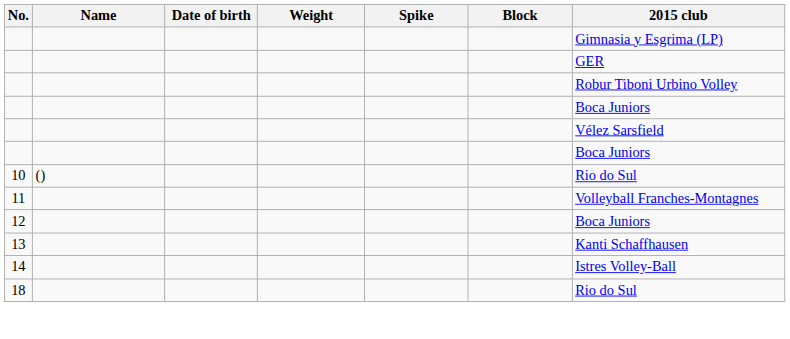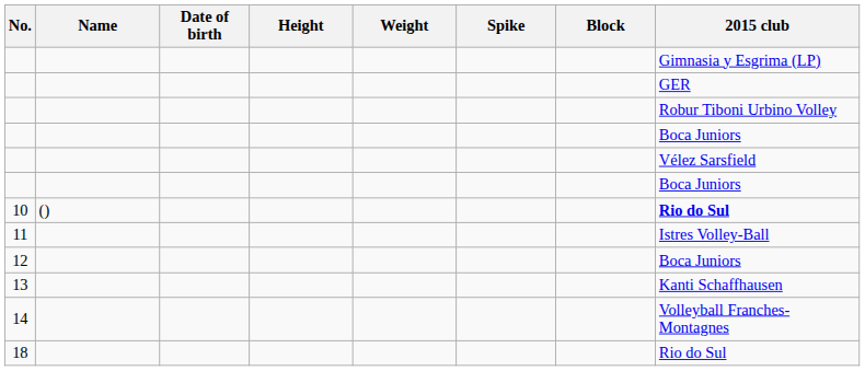+ column: Height
10 | 2015 club: normal -> bold
11 | 2015 club: Volleyball Franches-Montagnes -> Istres Volley-Ball
14 | 2015 club: Istres Volley-Ball -> Volleyball Franches-Montagnes
